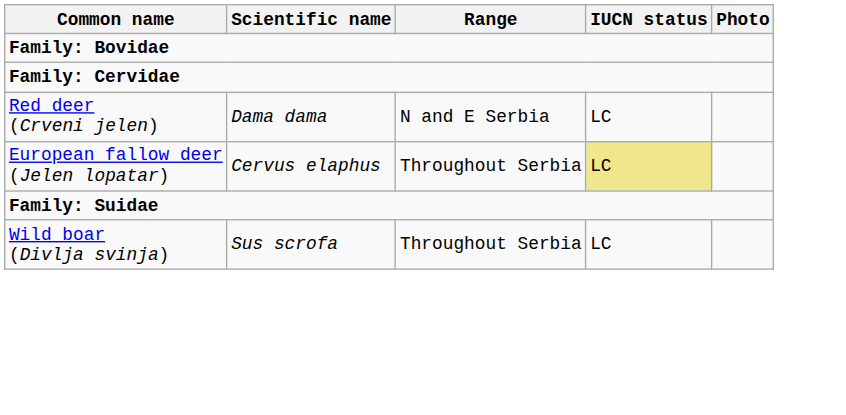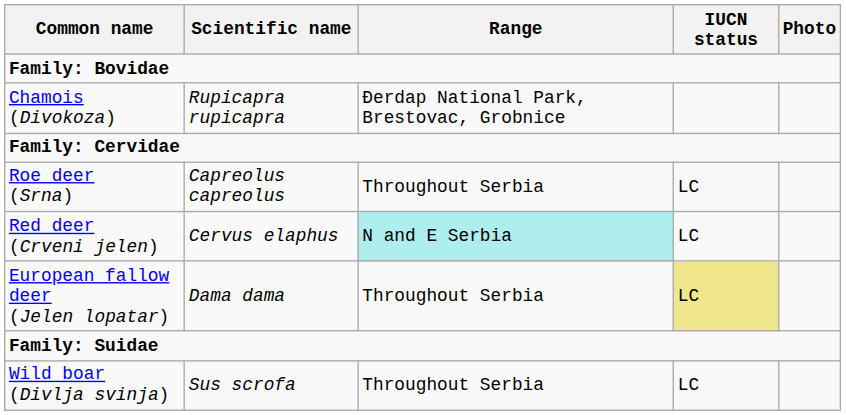+ row: Chamois (Divokoza) | Rupicapra rupicapra | Đerdap National Park, Brestovac, Grobnice
+ row: Roe deer (Srna) | Capreolus capreolus | Throughout Serbia | LC
Red deer (Crveni jelen) | Scientific name: Dama dama -> Cervus elaphus
Red deer (Crveni jelen) | Range: no background -> paleturquoise background
European fallow deer (Jelen lopatar) | Scientific name: Cervus elaphus -> Dama dama
